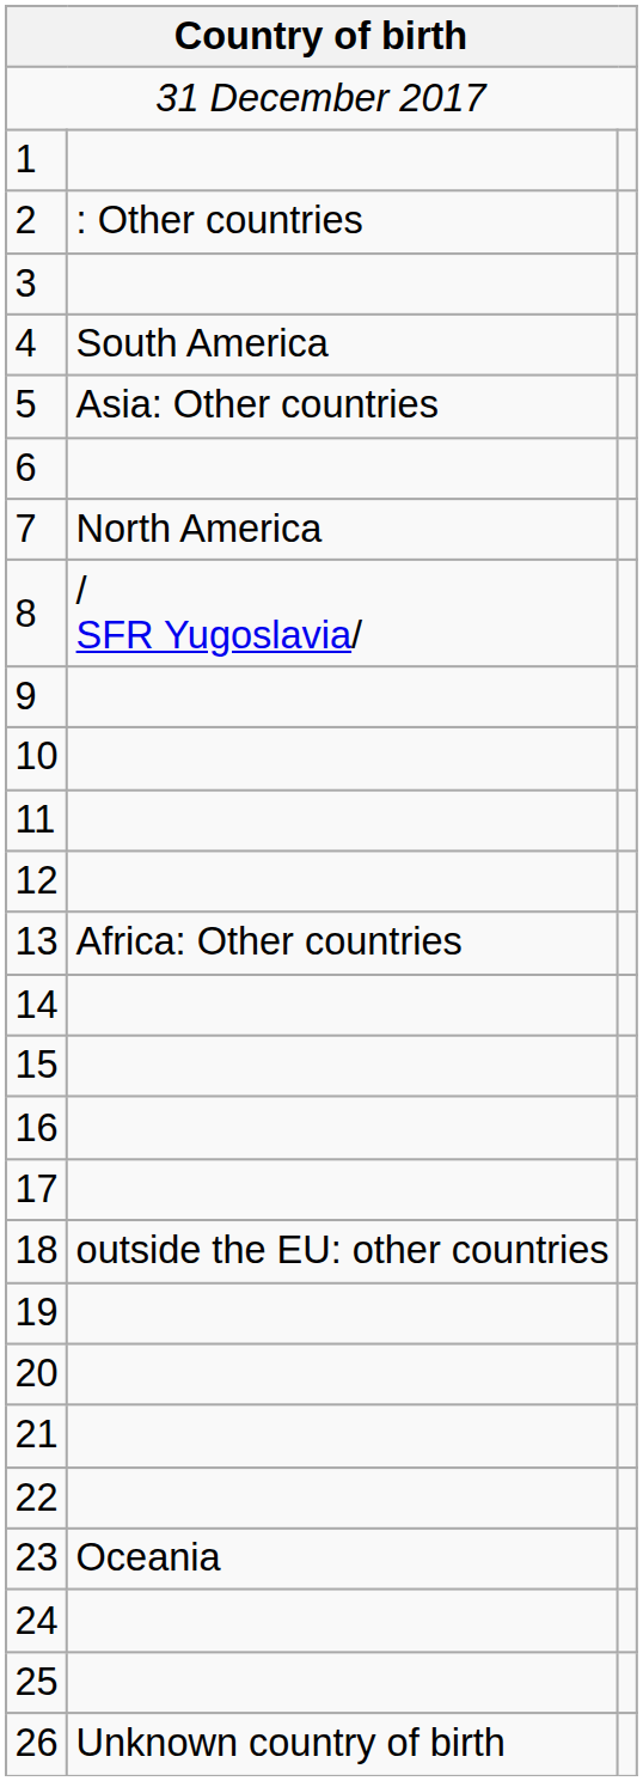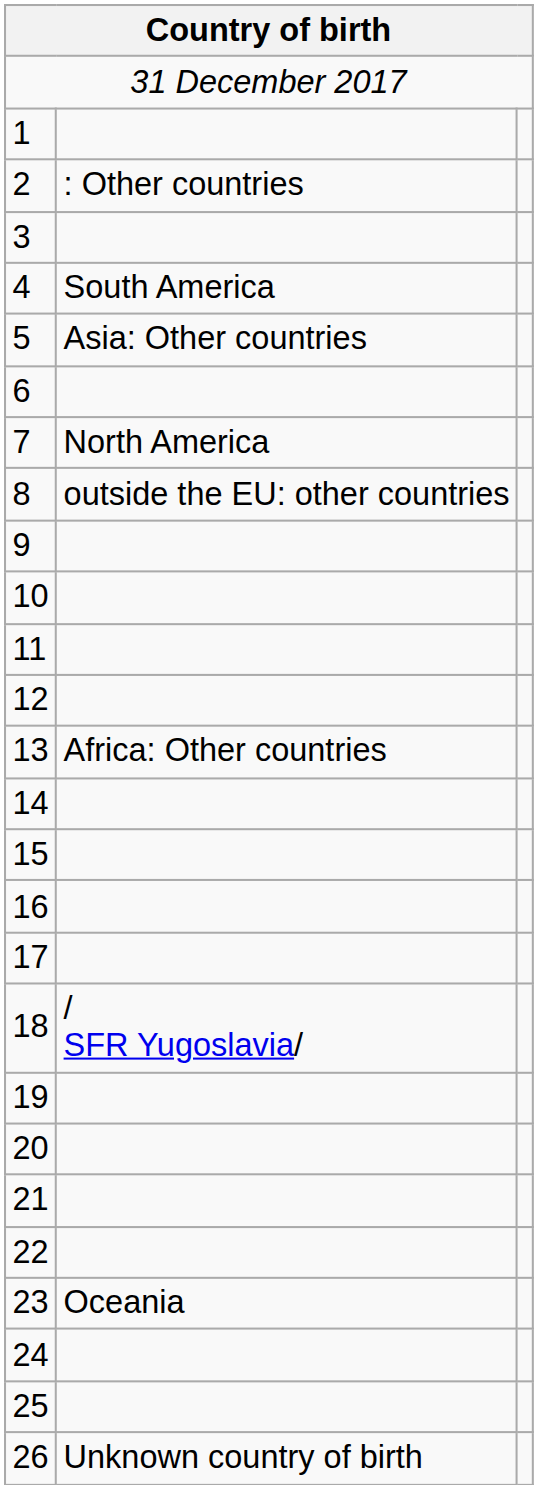8 | column 2: / SFR Yugoslavia/ -> outside the EU: other countries
18 | column 2: outside the EU: other countries -> / SFR Yugoslavia/
